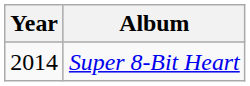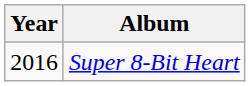Super 8-Bit Heart | Year: 2014 -> 2016
